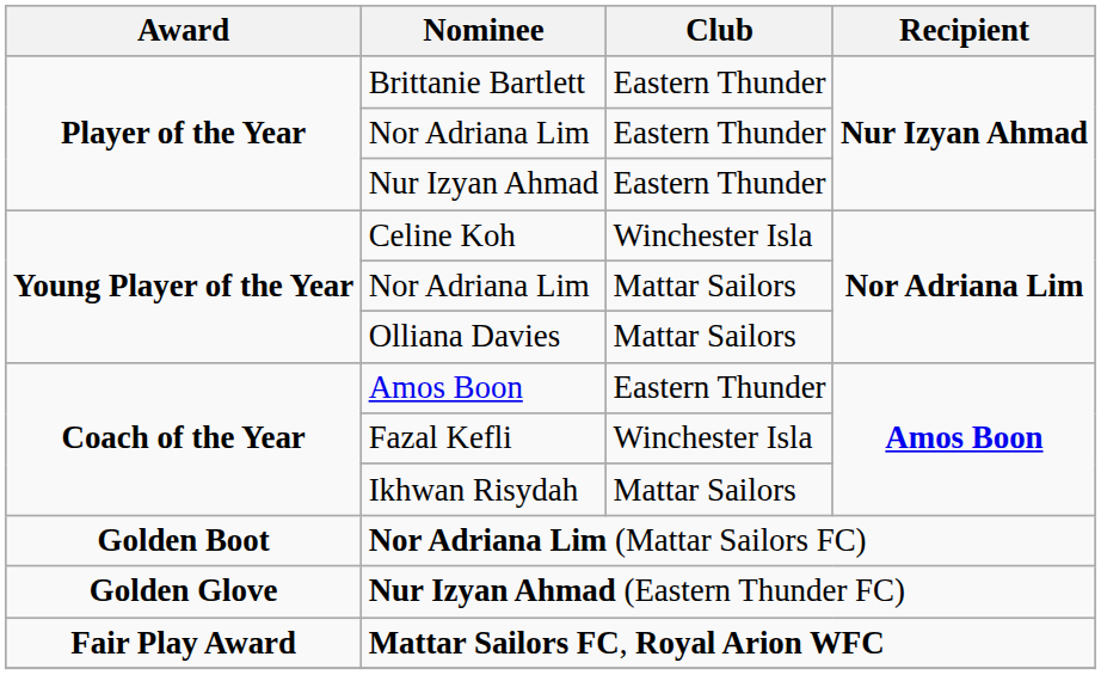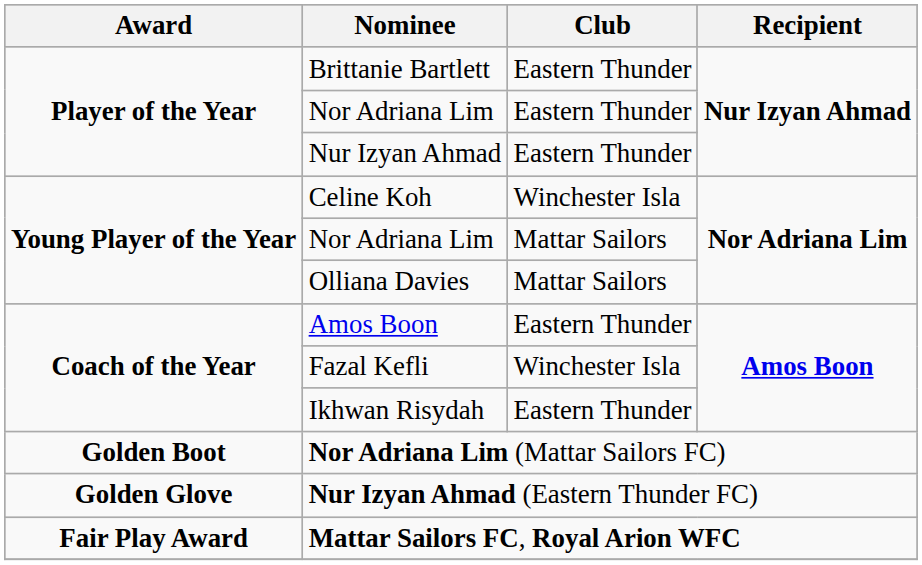Ikhwan Risydah | Club: Mattar Sailors -> Eastern Thunder
